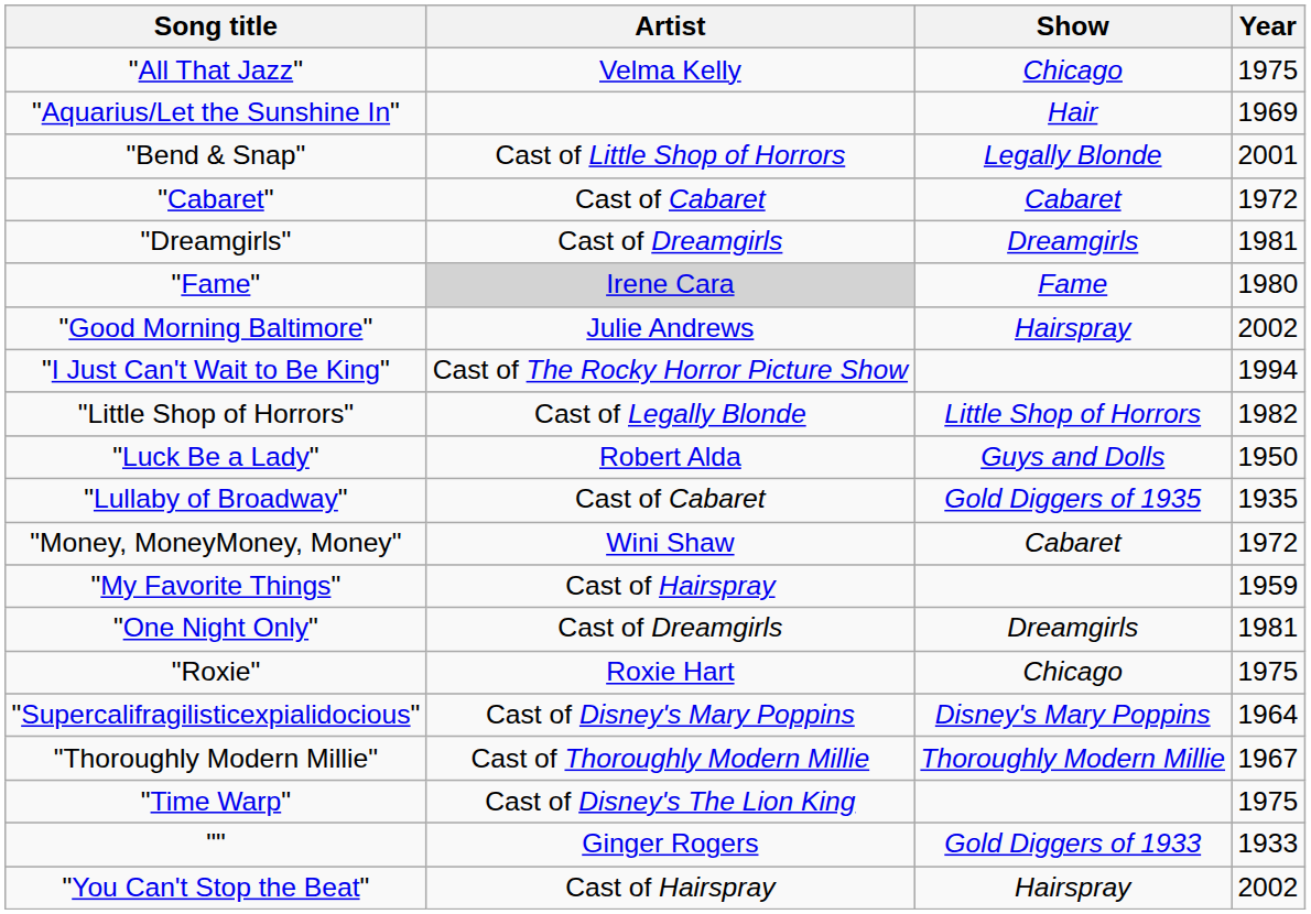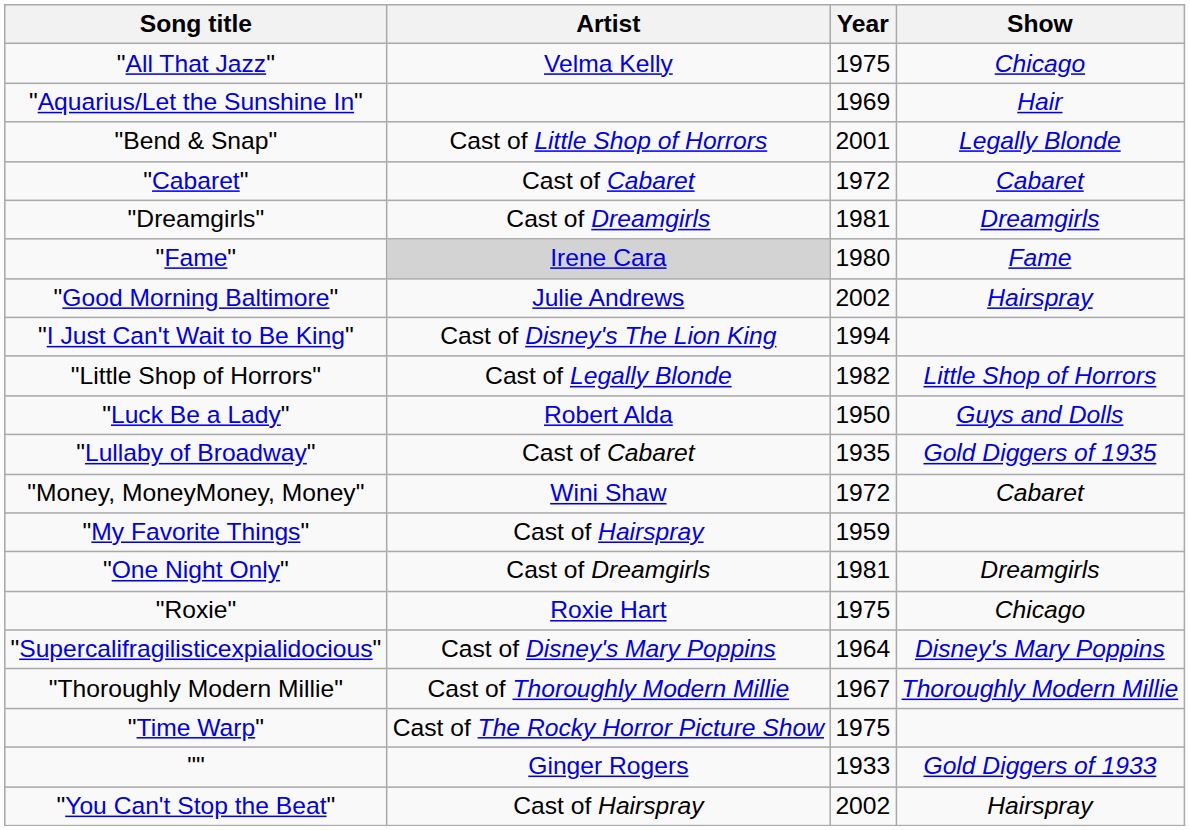columns swapped: Show <-> Year
"I Just Can't Wait to Be King" | Artist: Cast of The Rocky Horror Picture Show -> Cast of Disney's The Lion King
"Time Warp" | Artist: Cast of Disney's The Lion King -> Cast of The Rocky Horror Picture Show
